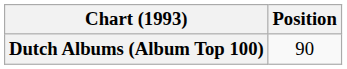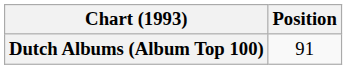Dutch Albums (Album Top 100) | Position: 90 -> 91
